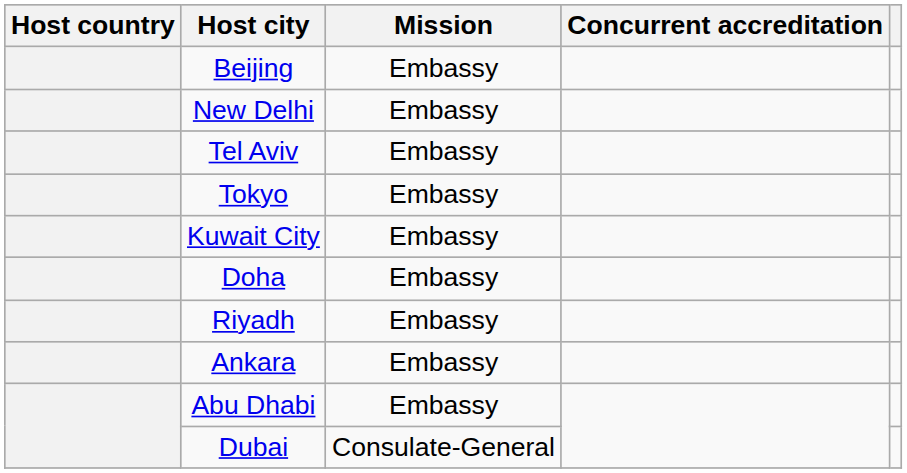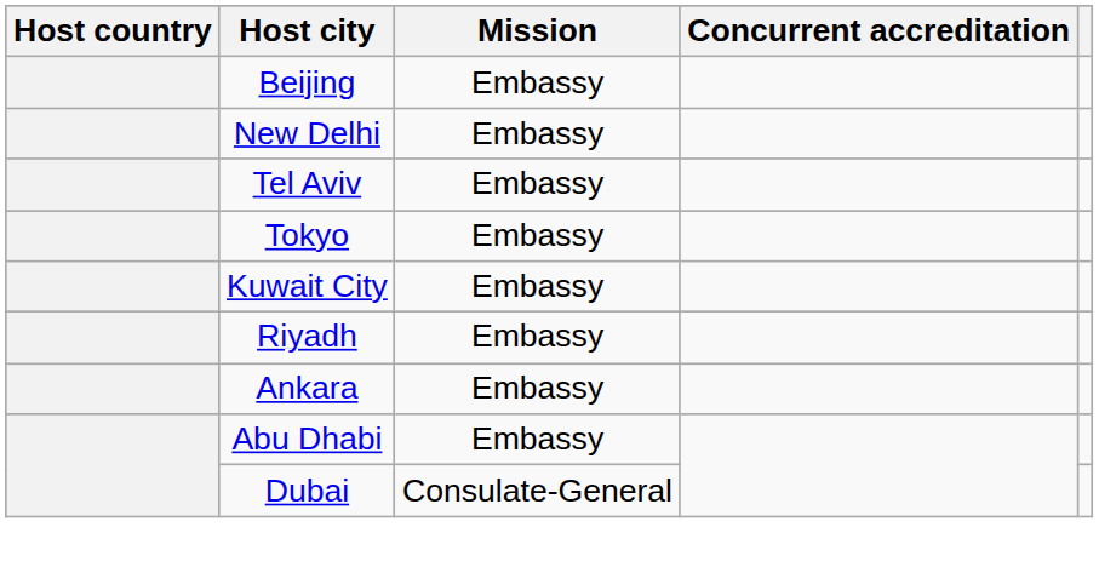- row: Doha | Embassy
